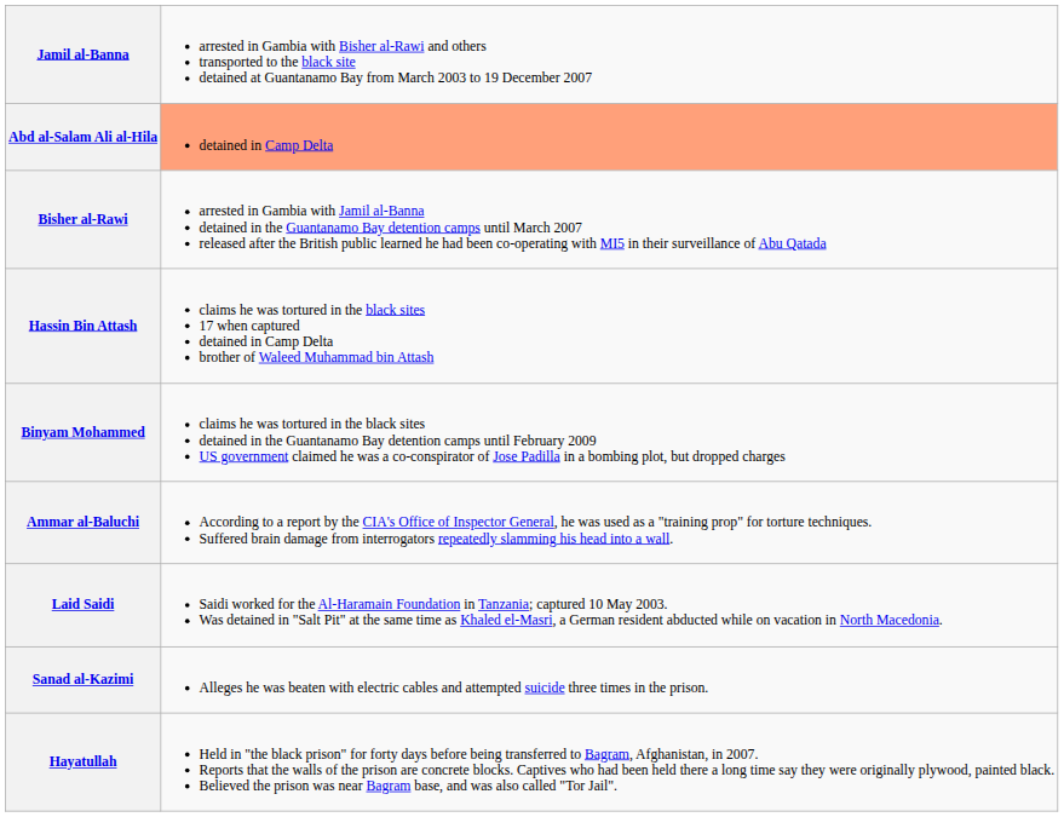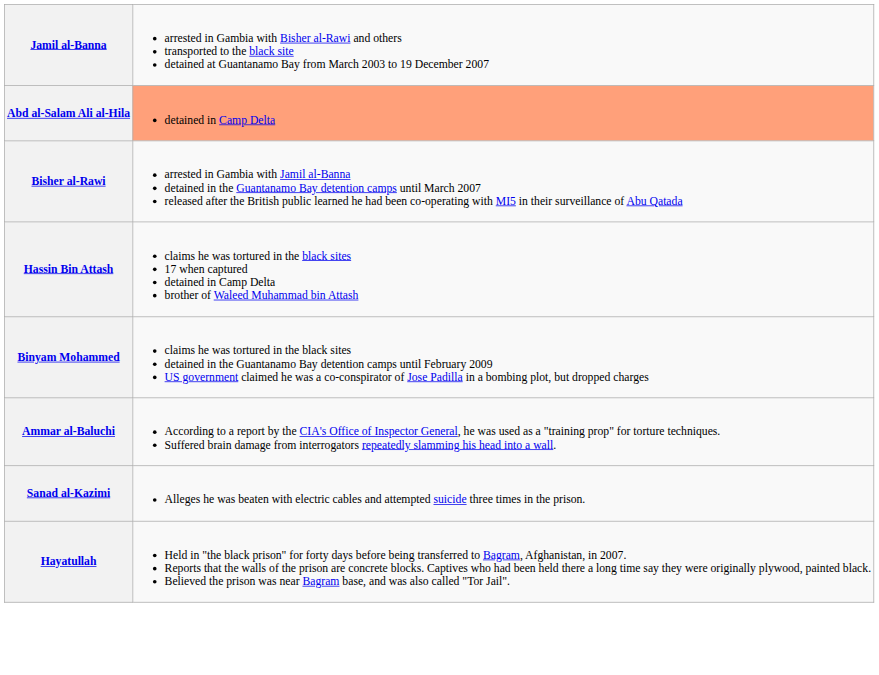- row: Laid Saidi | Saidi worked for the Al-Haramain Foundation in Tanzania; captured 10 May 2003. Was detained in "Salt Pit" at the same time as Khaled el-Masri, a German resident abducted while on vacation in North Macedonia.
